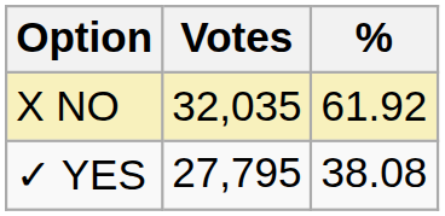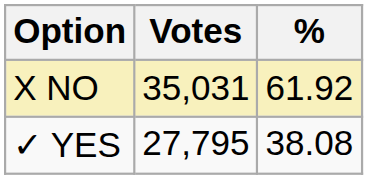X NO | Votes: 32,035 -> 35,031
